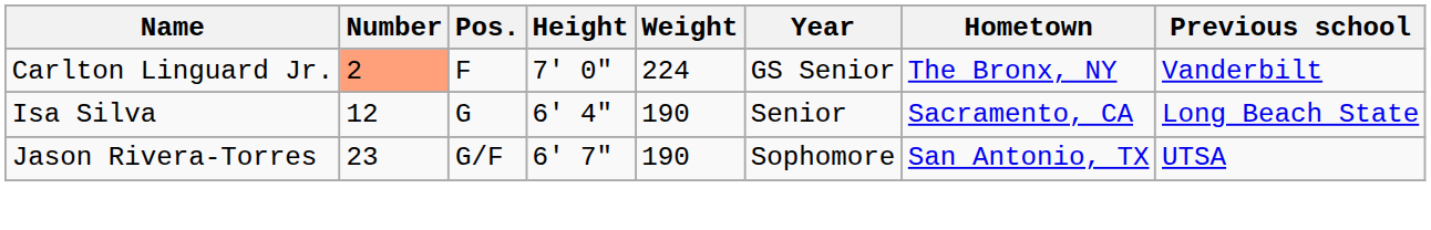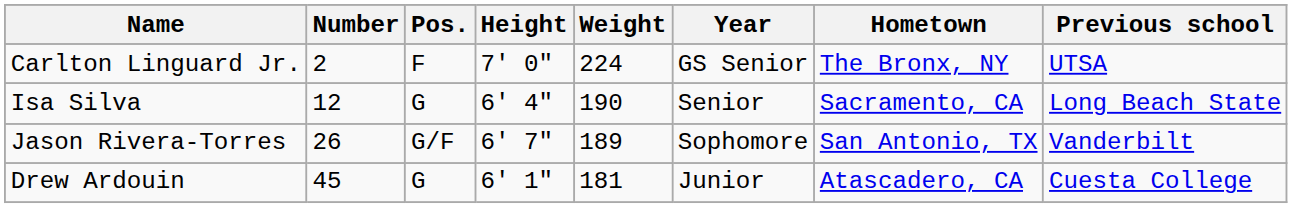Carlton Linguard Jr. | Number: lightsalmon background -> no background
Carlton Linguard Jr. | Previous school: Vanderbilt -> UTSA
Jason Rivera-Torres | Number: 23 -> 26
Jason Rivera-Torres | Weight: 190 -> 189
Jason Rivera-Torres | Previous school: UTSA -> Vanderbilt
+ row: Drew Ardouin | 45 | G | 6' 1" | 181 | Junior | Atascadero, CA | Cuesta College
